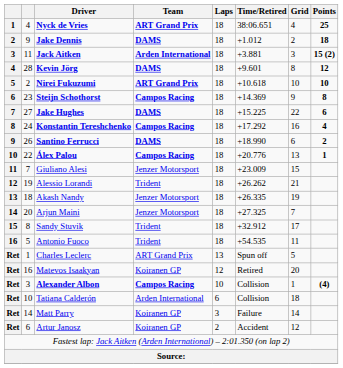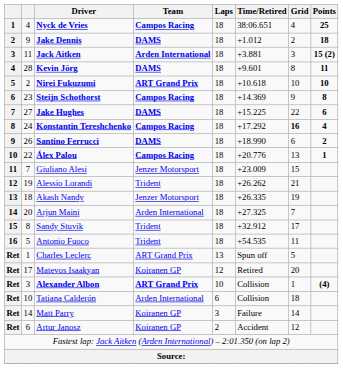Nyck de Vries | Team: ART Grand Prix -> Campos Racing
Kevin Jörg | Points: 12 -> 11
Konstantin Tereshchenko | Grid: normal -> bold
Arjun Maini | Team: Jenzer Motorsport -> Arden International
Matevos Isaakyan | column 2: 16 -> 17
Alexander Albon | Team: Campos Racing -> ART Grand Prix
